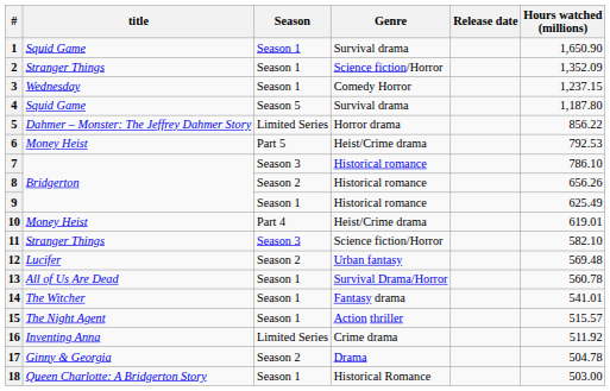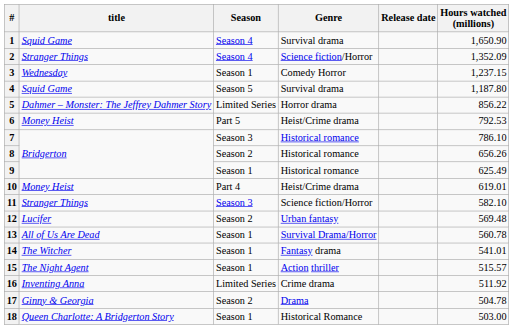1 | Season: Season 1 -> Season 4
2 | Season: Season 1 -> Season 4
